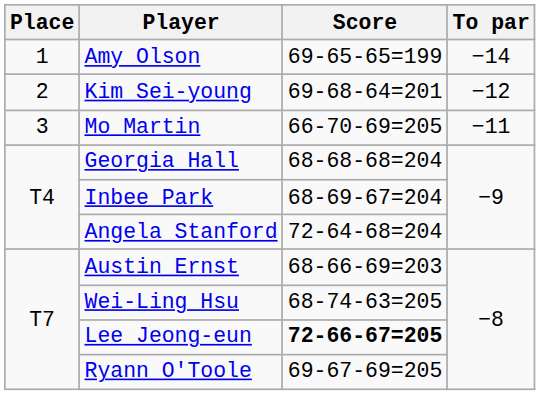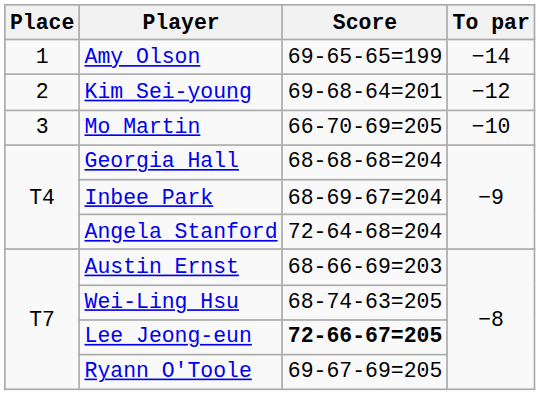Mo Martin | To par: −11 -> −10
